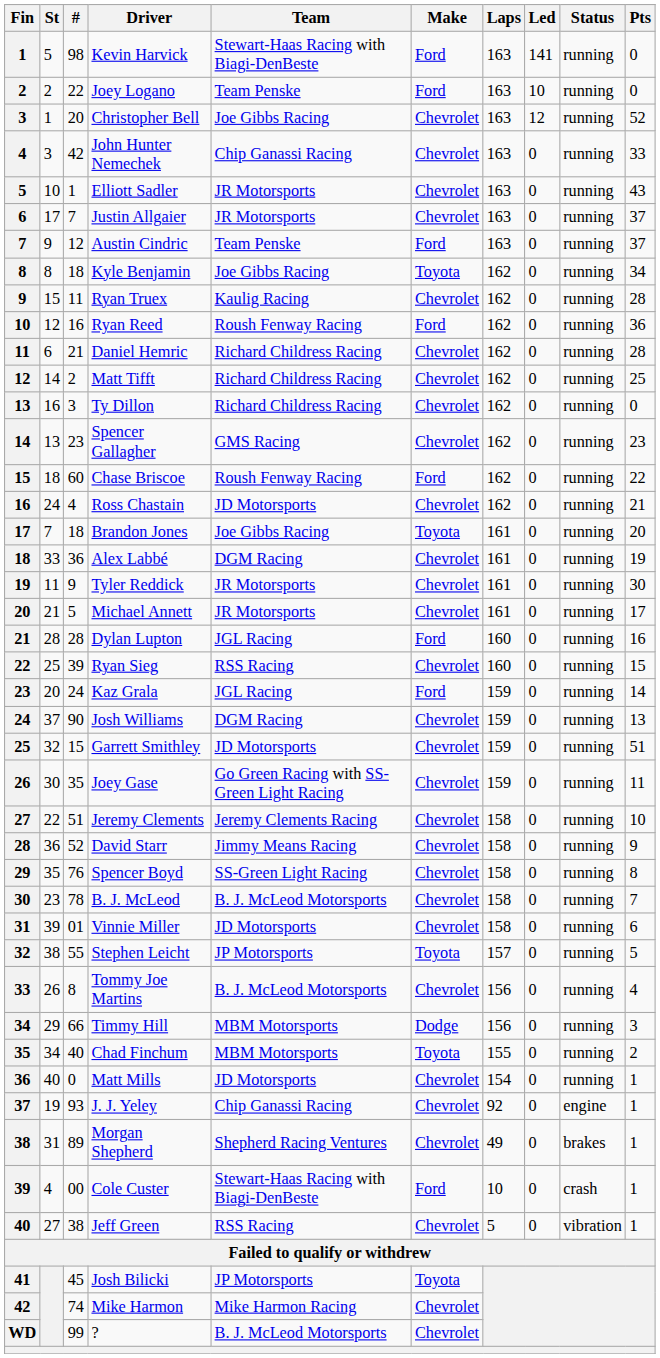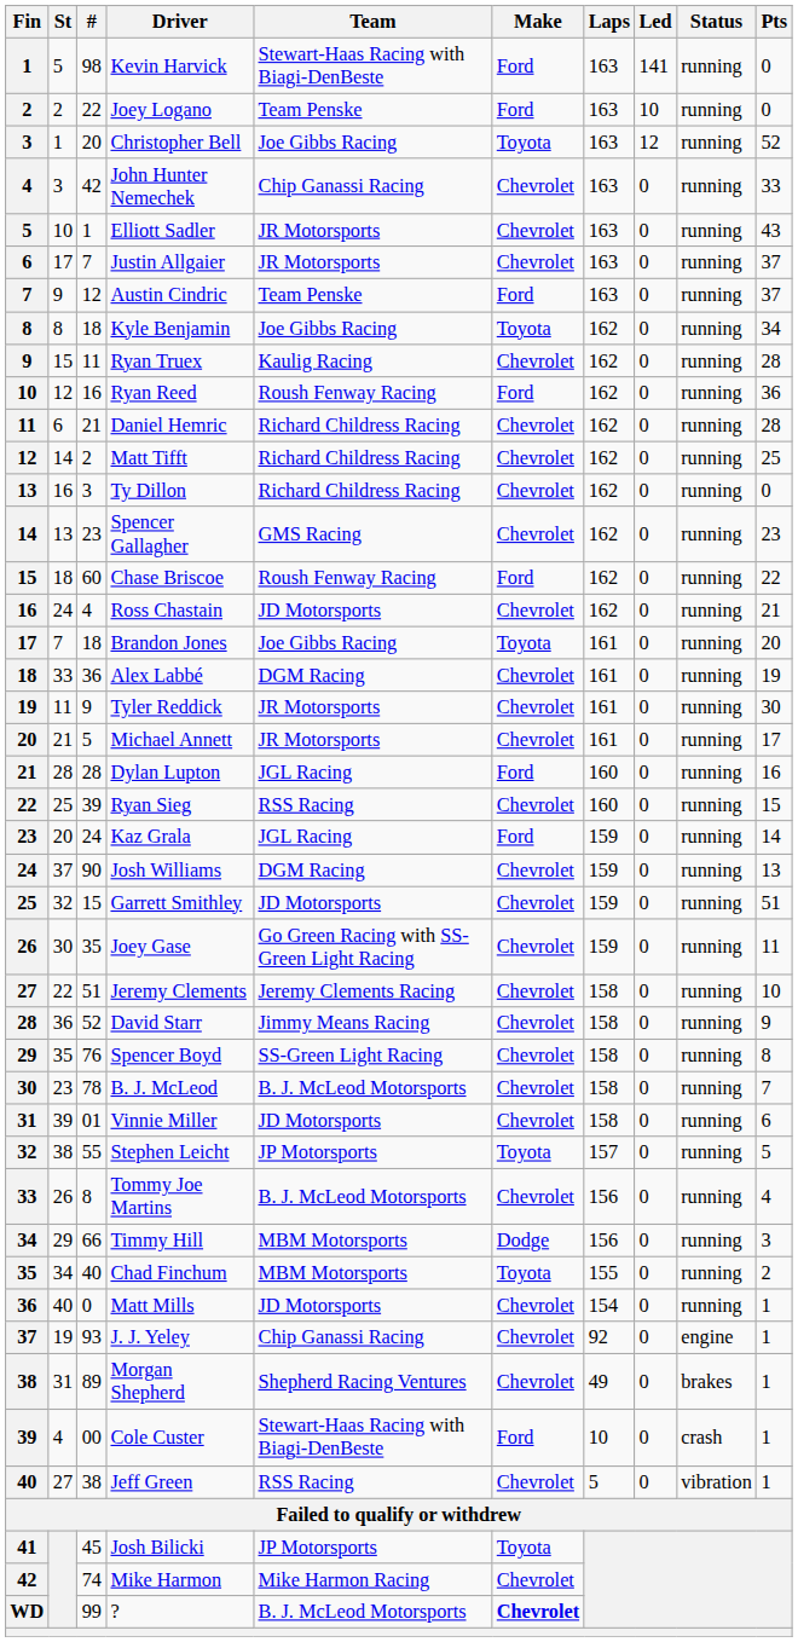Christopher Bell | Make: Chevrolet -> Toyota
? | Make: normal -> bold
